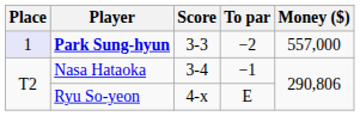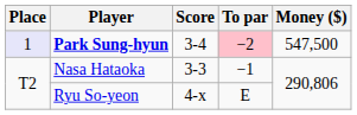Park Sung-hyun | Score: 3-3 -> 3-4
Park Sung-hyun | To par: no background -> pink background
Park Sung-hyun | Money ($): 557,000 -> 547,500
Nasa Hataoka | Score: 3-4 -> 3-3
